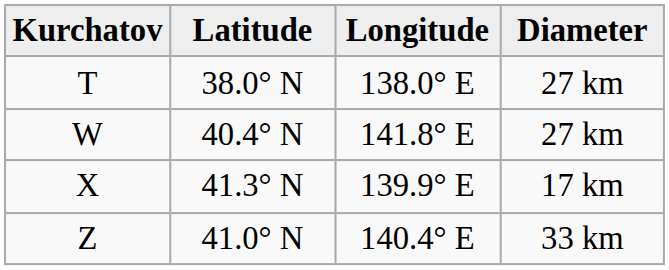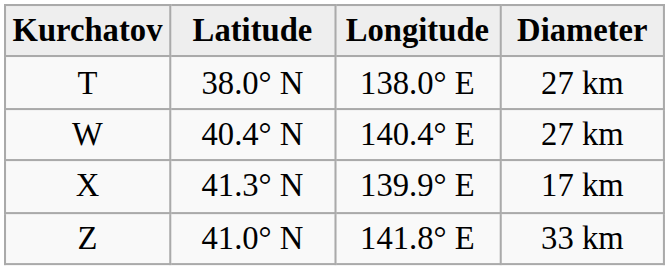W | Longitude: 141.8° E -> 140.4° E
Z | Longitude: 140.4° E -> 141.8° E
